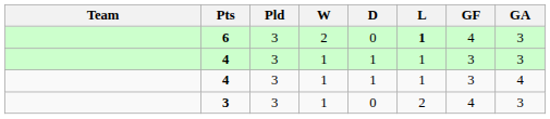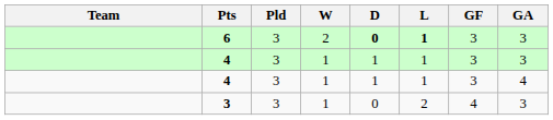6 | D: normal -> bold
6 | GF: 4 -> 3
